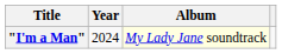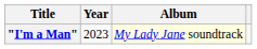"I'm a Man" | Year: 2024 -> 2023
